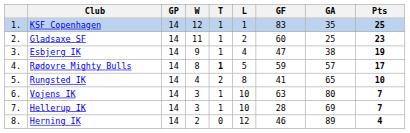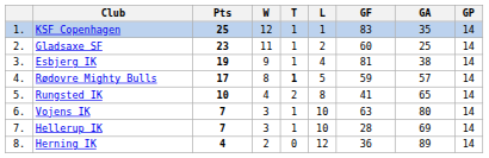columns swapped: GP <-> Pts
Esbjerg IK | GF: 47 -> 81
Herning IK | GF: 46 -> 36
